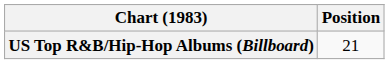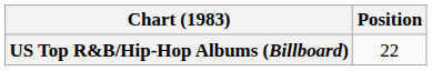US Top R&B/Hip-Hop Albums (Billboard) | Position: 21 -> 22
